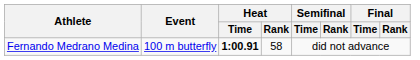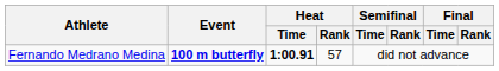Fernando Medrano Medina | Event: normal -> bold
Fernando Medrano Medina | Heat / Rank: 58 -> 57
